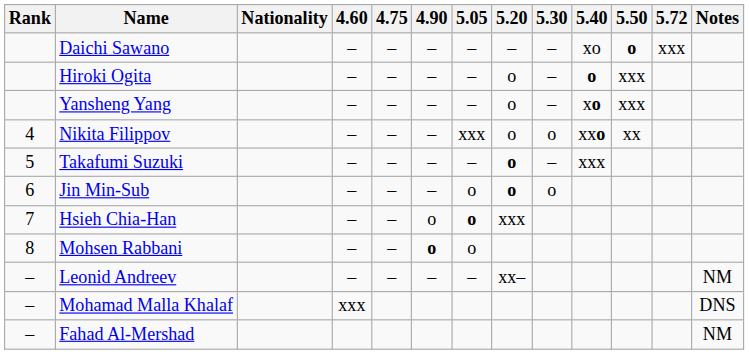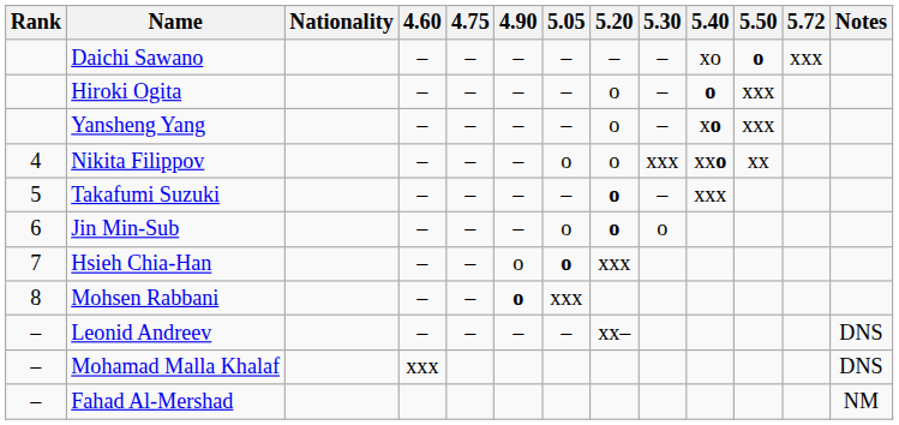Nikita Filippov | 5.05: xxx -> o
Nikita Filippov | 5.30: o -> xxx
Mohsen Rabbani | 5.05: o -> xxx
Leonid Andreev | Notes: NM -> DNS
